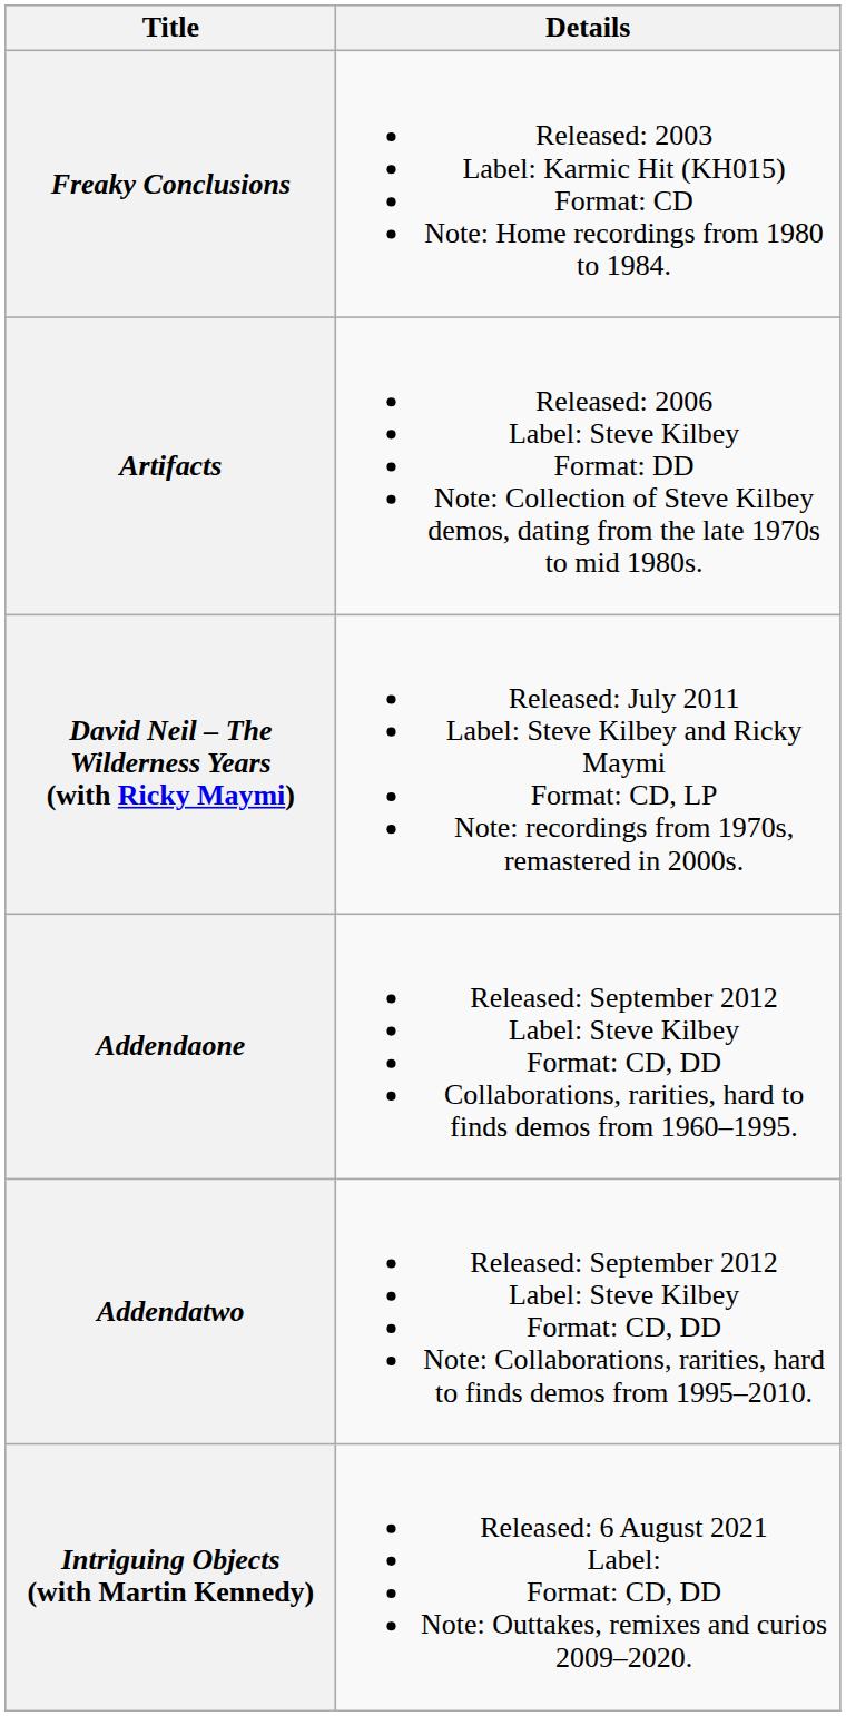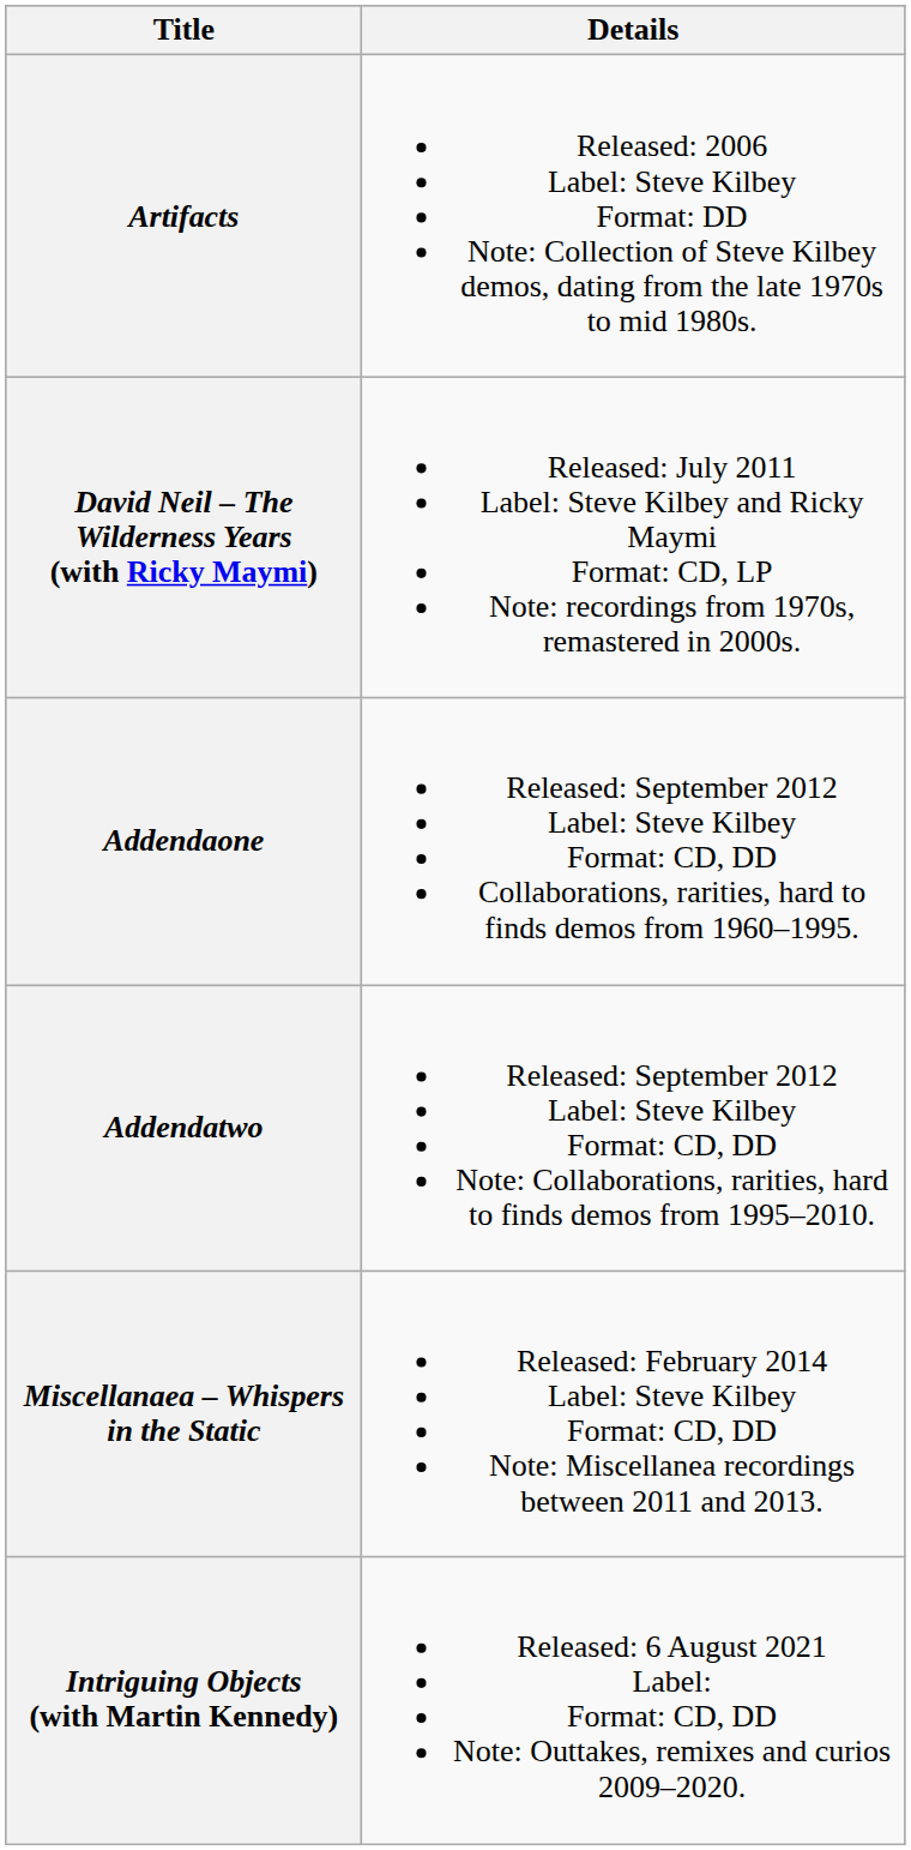- row: Freaky Conclusions | Released: 2003 Label: Karmic Hit (KH015) Format: CD Note: Home recordings from 1980 to 1984.
+ row: Miscellanaea – Whispers in the Static | Released: February 2014 Label: Steve Kilbey Format: CD, DD Note: Miscellanea recordings between 2011 and 2013.
